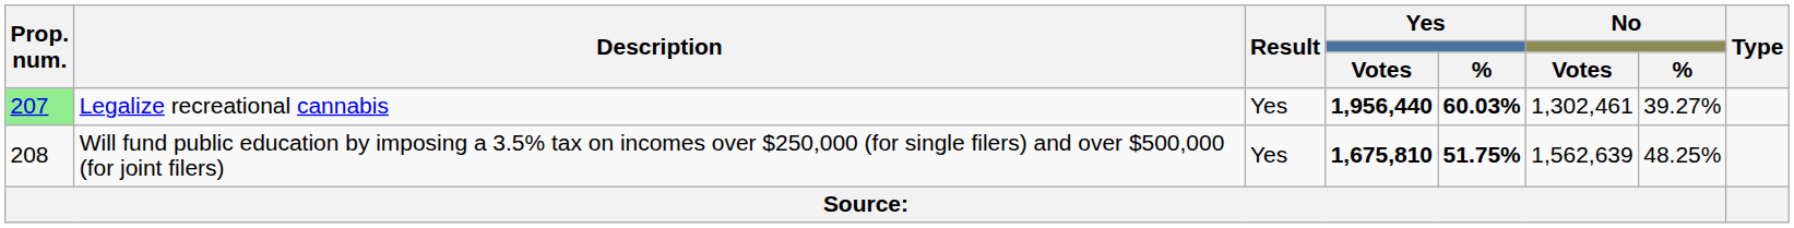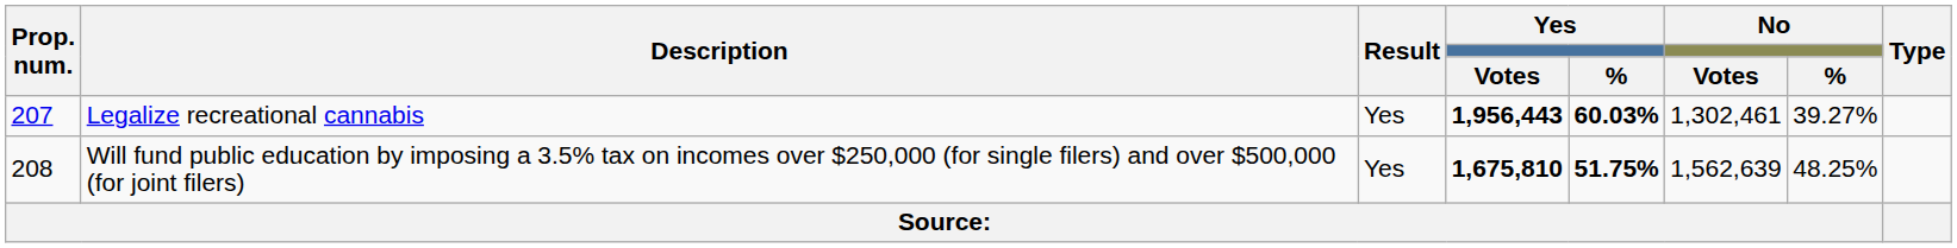Legalize recreational cannabis | Prop. num.: lightgreen background -> no background
Legalize recreational cannabis | Yes / Votes: 1,956,440 -> 1,956,443
